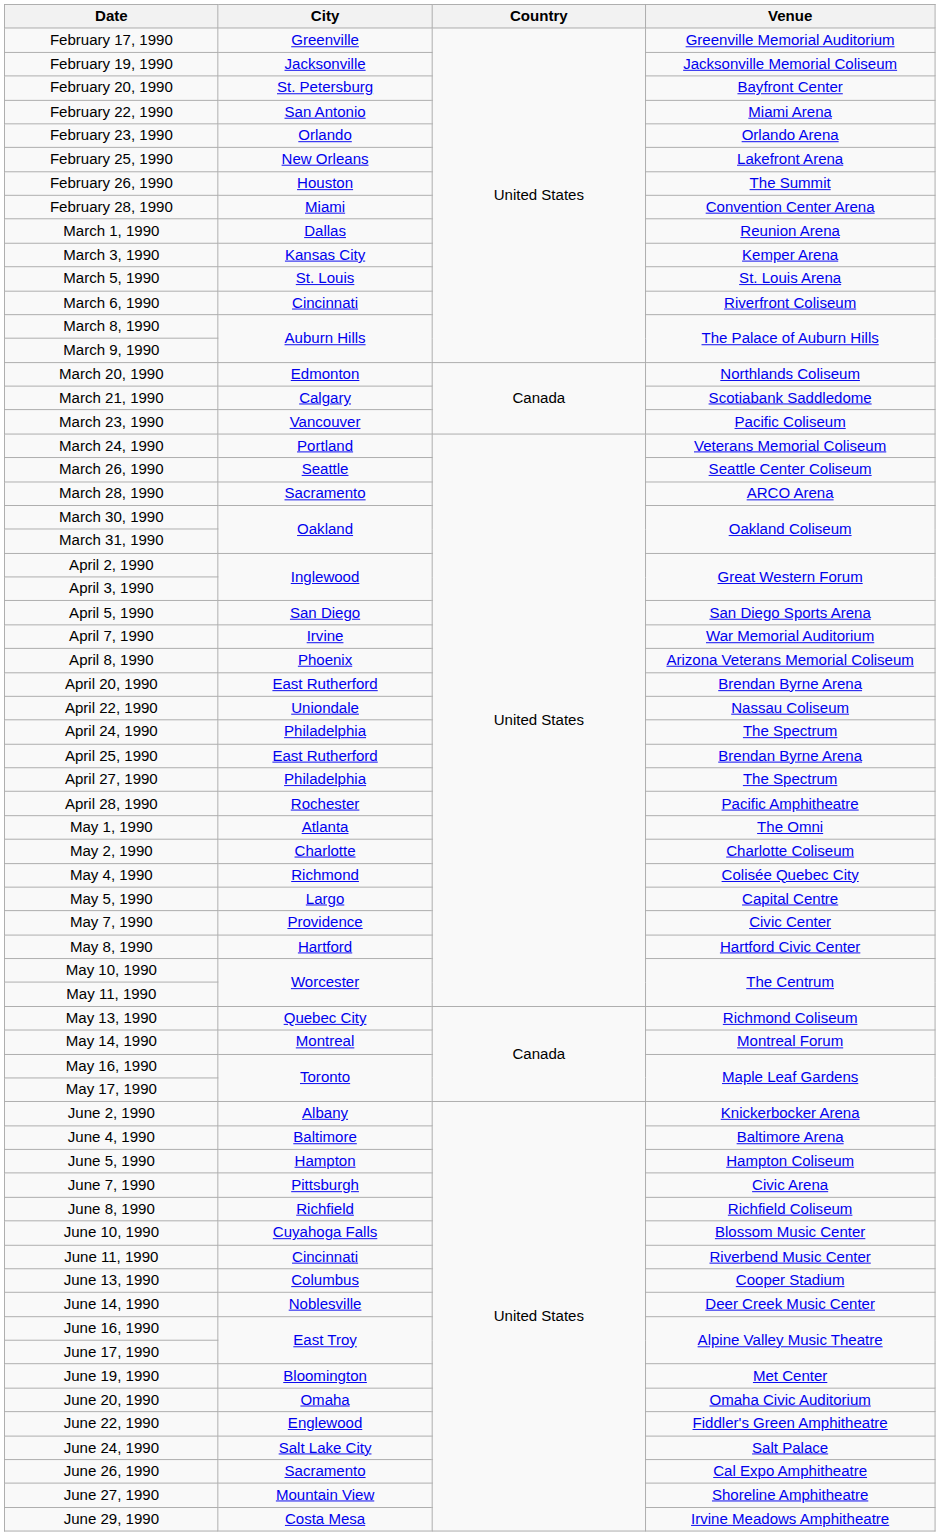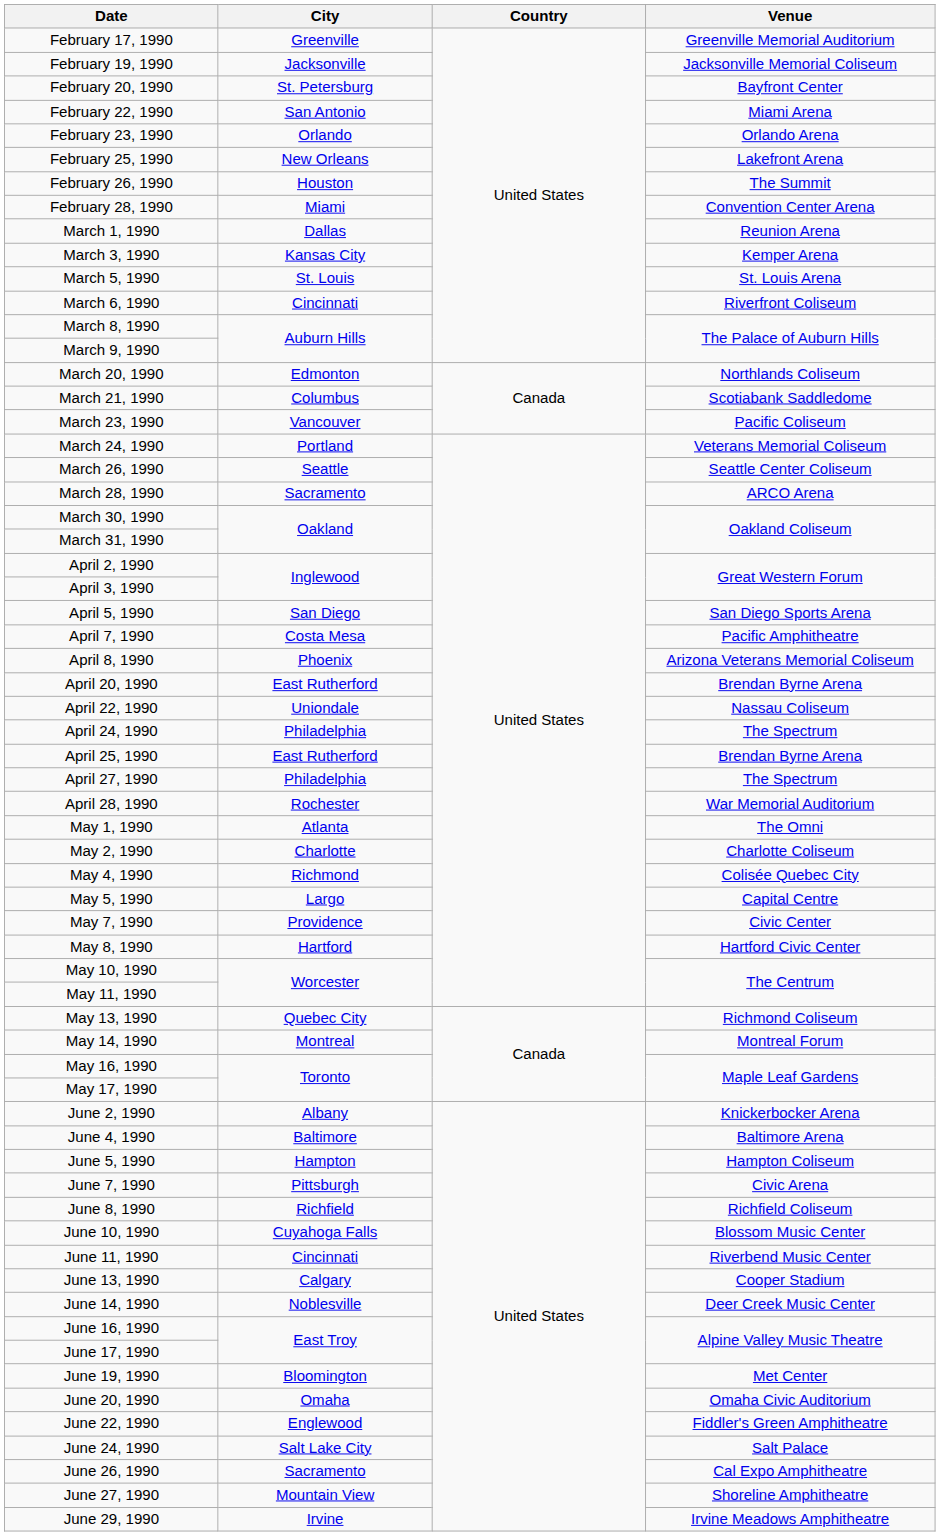March 21, 1990 | City: Calgary -> Columbus
April 7, 1990 | City: Irvine -> Costa Mesa
April 7, 1990 | Venue: War Memorial Auditorium -> Pacific Amphitheatre
April 28, 1990 | Venue: Pacific Amphitheatre -> War Memorial Auditorium
June 13, 1990 | City: Columbus -> Calgary
June 29, 1990 | City: Costa Mesa -> Irvine
